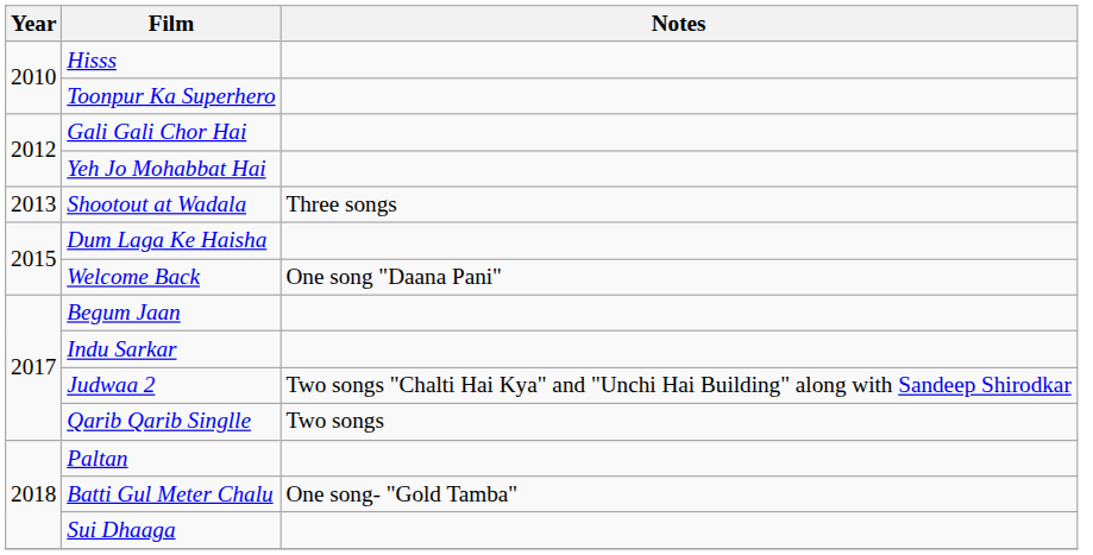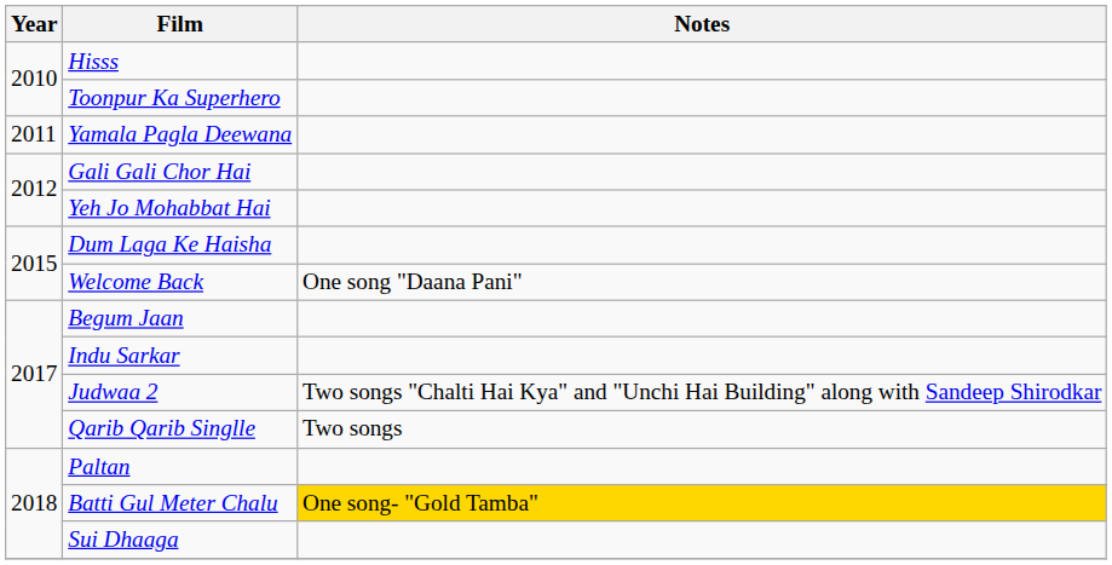+ row: 2011 | Yamala Pagla Deewana
- row: 2013 | Shootout at Wadala | Three songs
Batti Gul Meter Chalu | Notes: no background -> gold background
